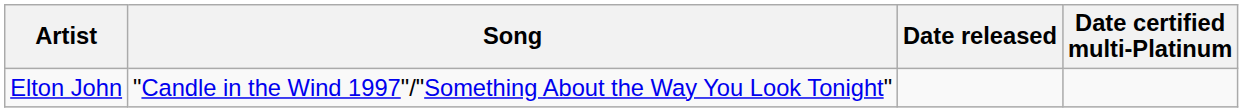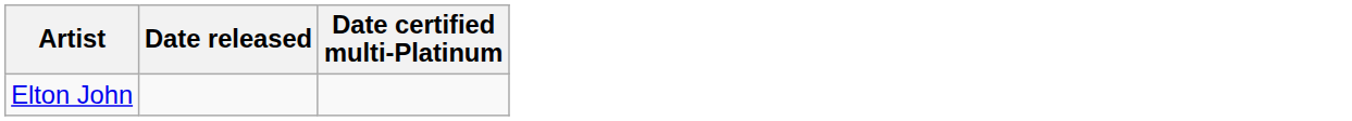- column: Song | "Candle in the Wind 1997"/"Something About the Way You Look Tonight"
